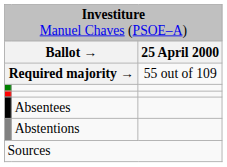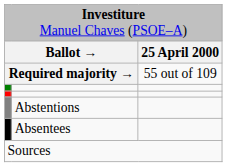rows swapped: Abstentions <-> Absentees
